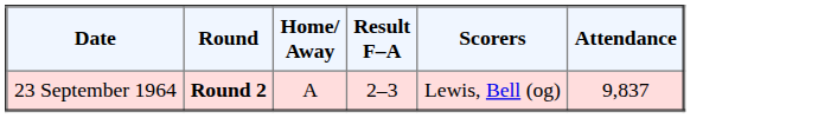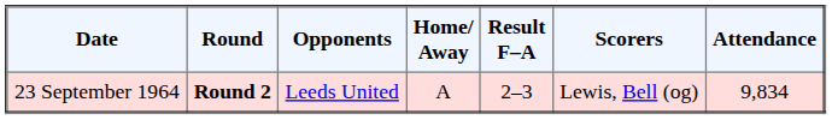+ column: Opponents | Leeds United
23 September 1964 | Attendance: 9,837 -> 9,834
